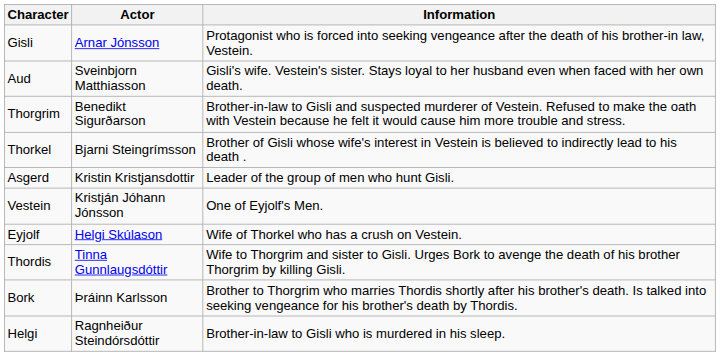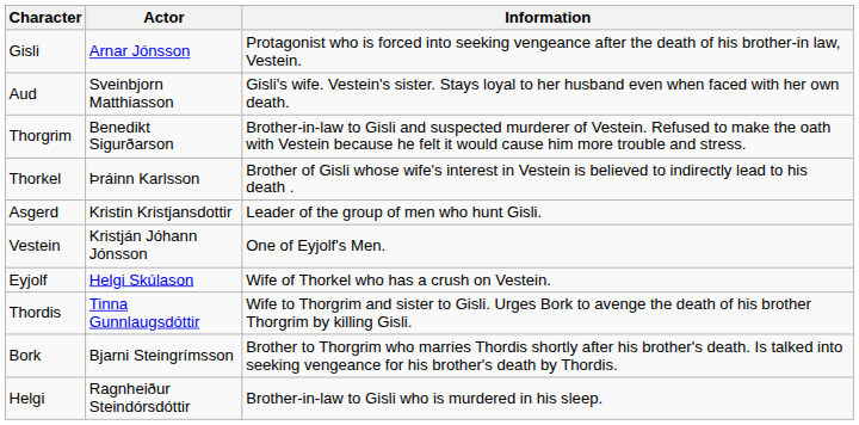Thorkel | Actor: Bjarni Steingrímsson -> Þráinn Karlsson
Bork | Actor: Þráinn Karlsson -> Bjarni Steingrímsson
